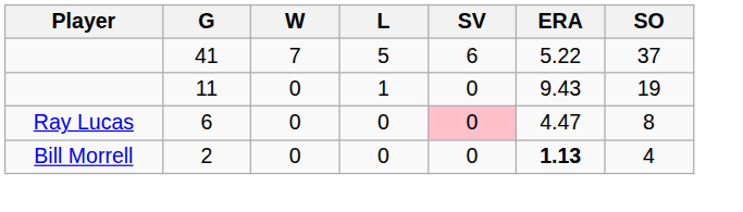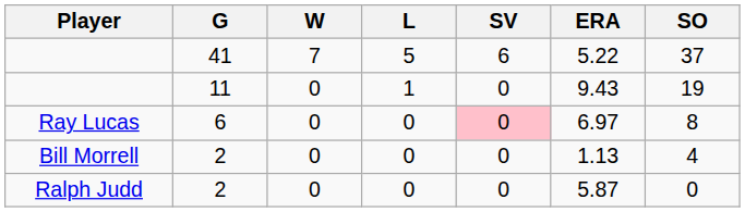Ray Lucas | ERA: 4.47 -> 6.97
Bill Morrell | ERA: bold -> normal
+ row: Ralph Judd | 2 | 0 | 0 | 0 | 5.87 | 0
